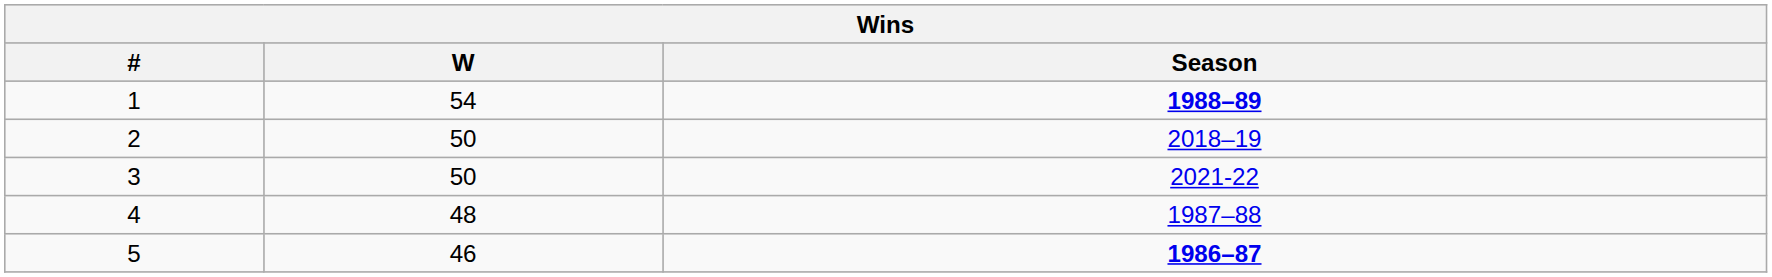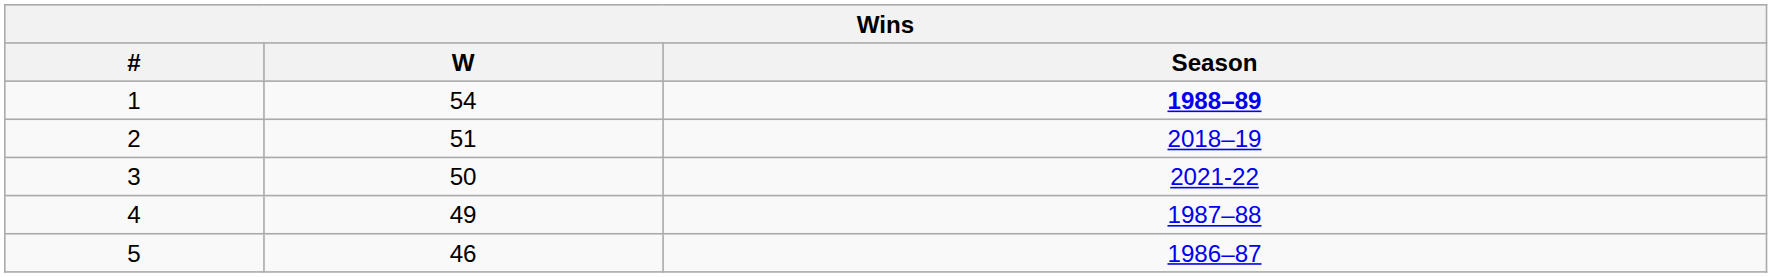2 | W: 50 -> 51
4 | W: 48 -> 49
5 | Season: bold -> normal
